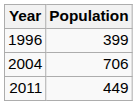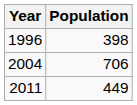1996 | Population: 399 -> 398
